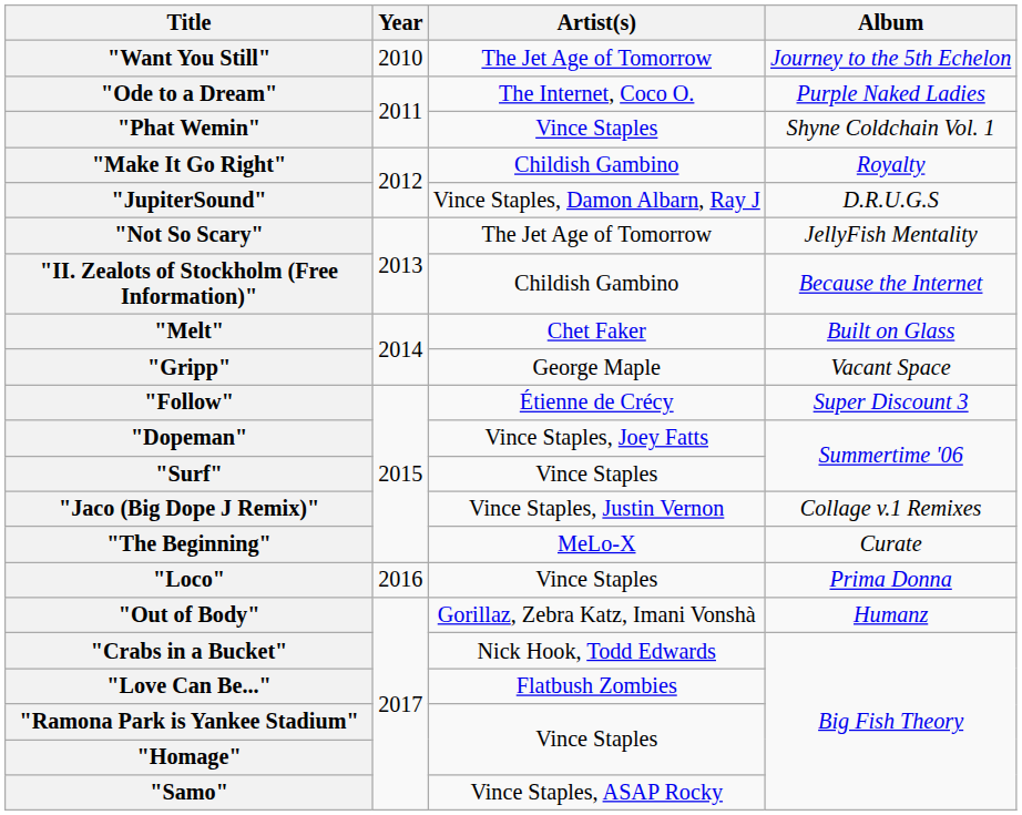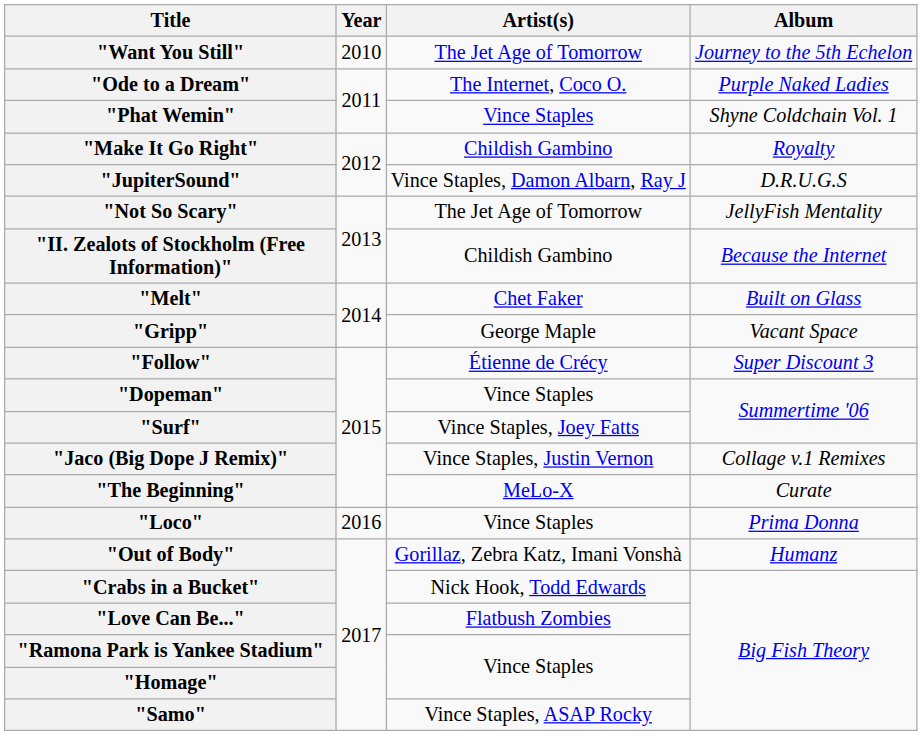"Dopeman" | Artist(s): Vince Staples, Joey Fatts -> Vince Staples
"Surf" | Artist(s): Vince Staples -> Vince Staples, Joey Fatts
